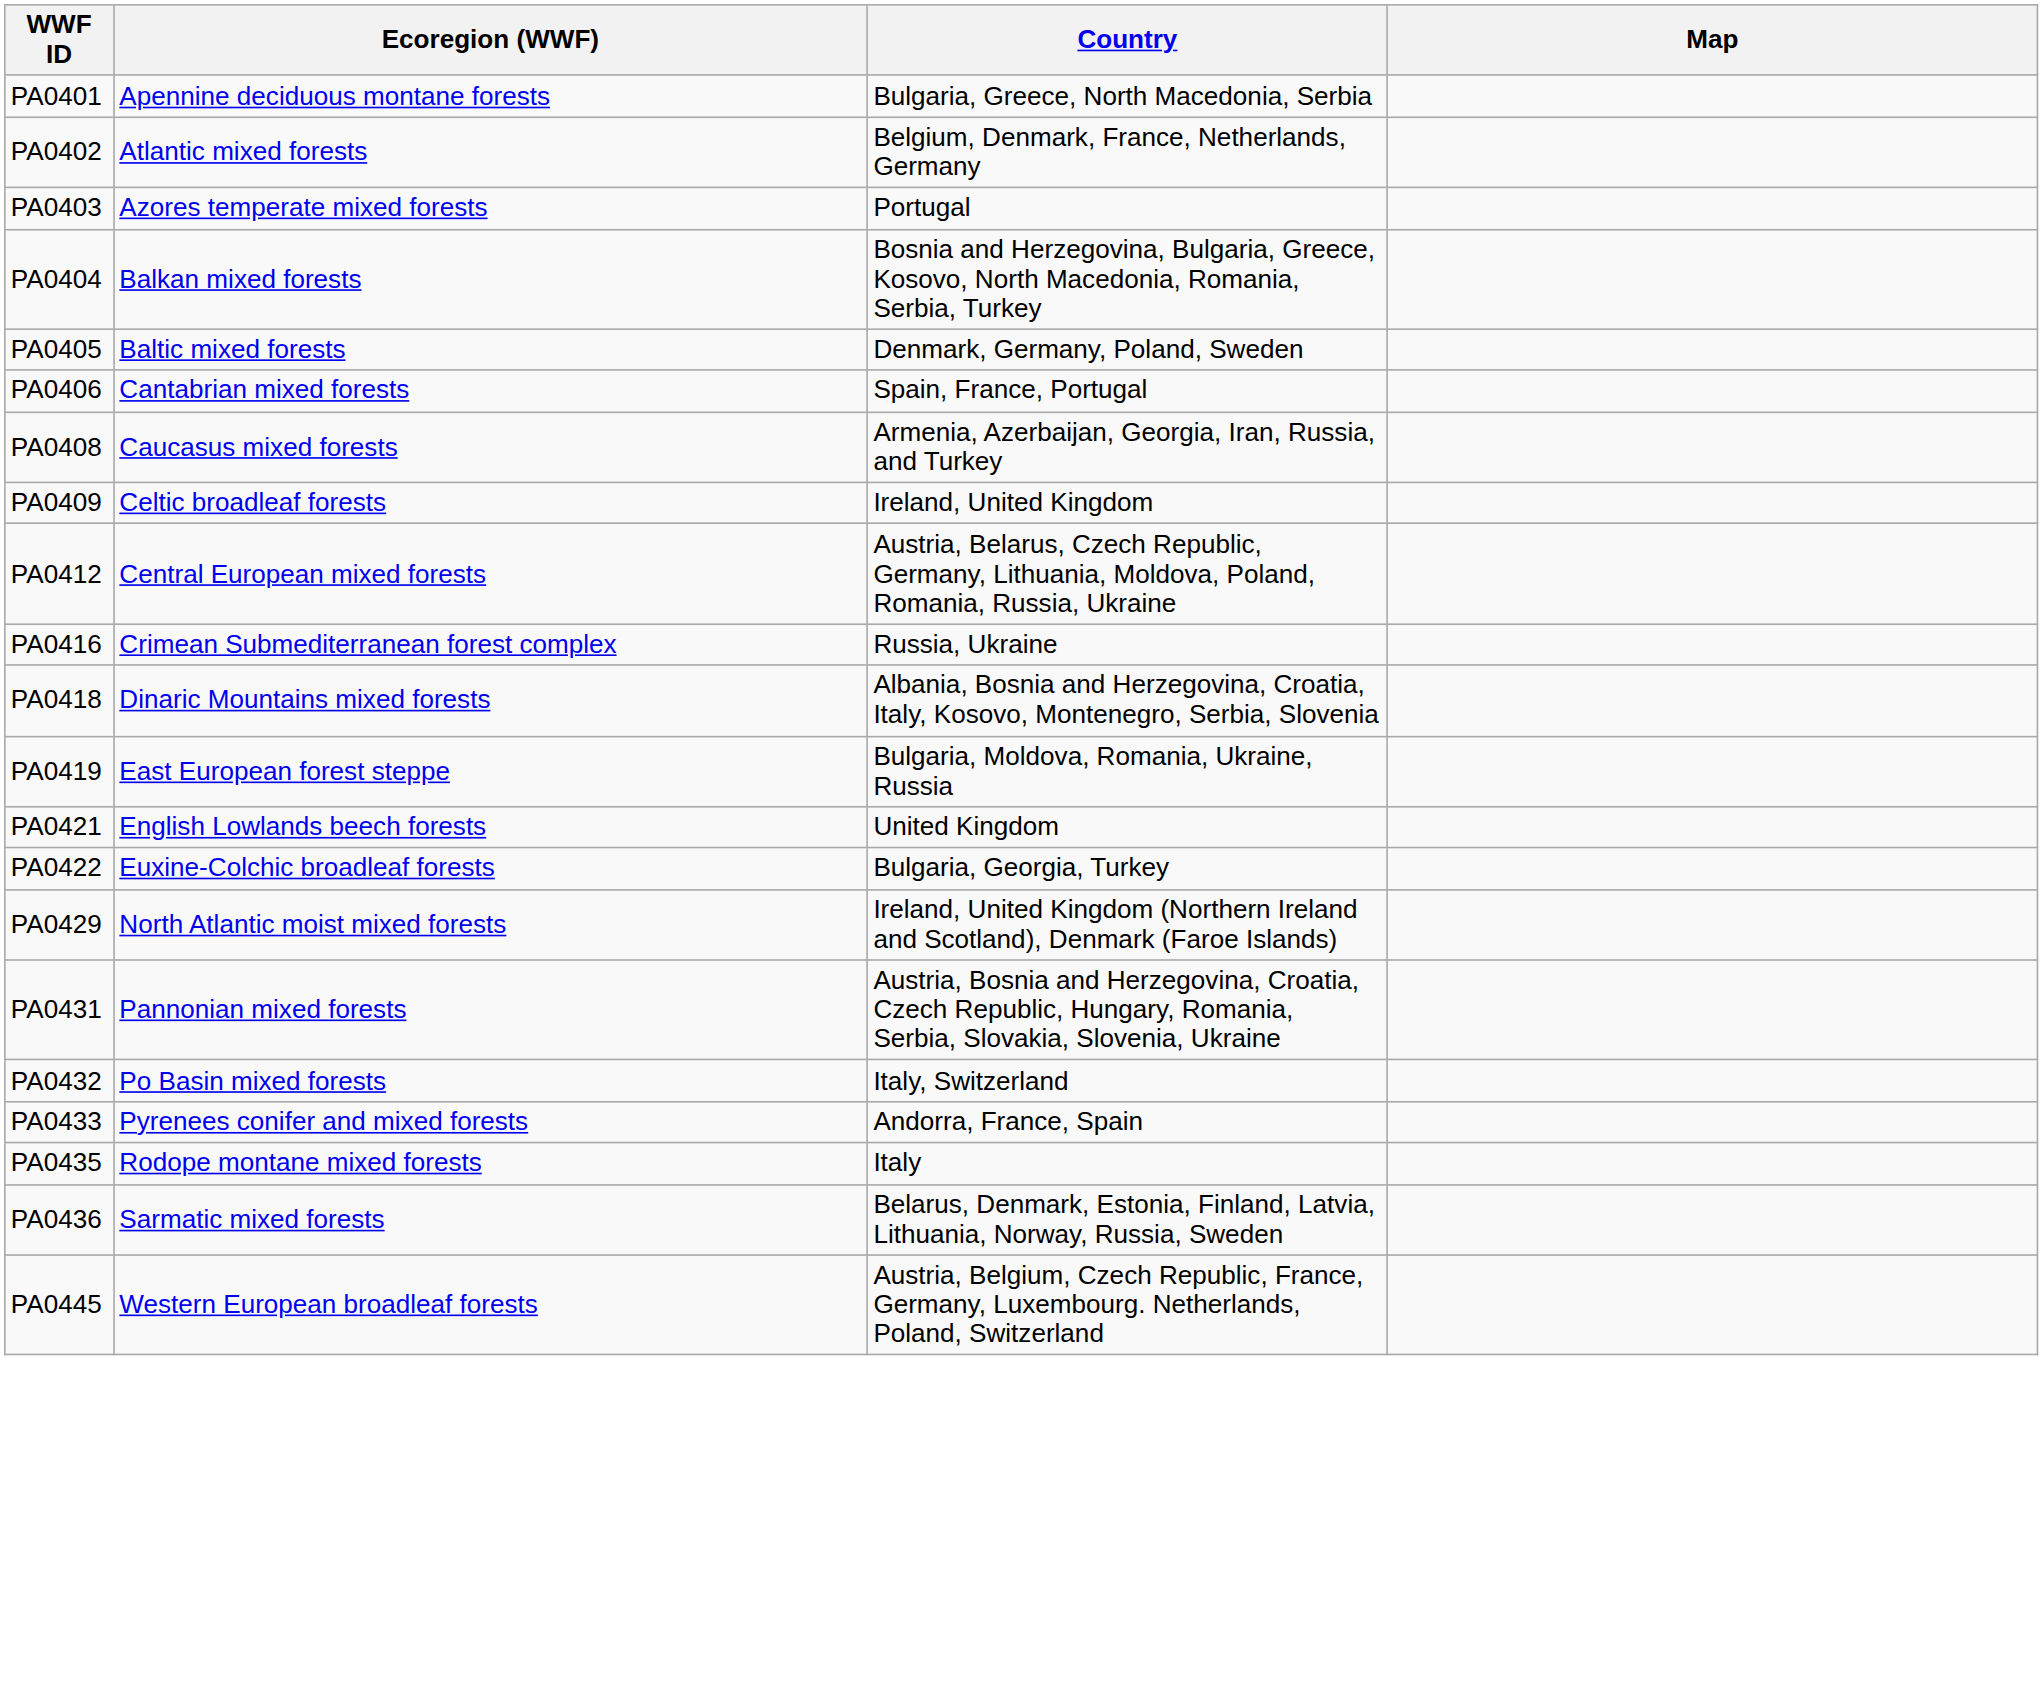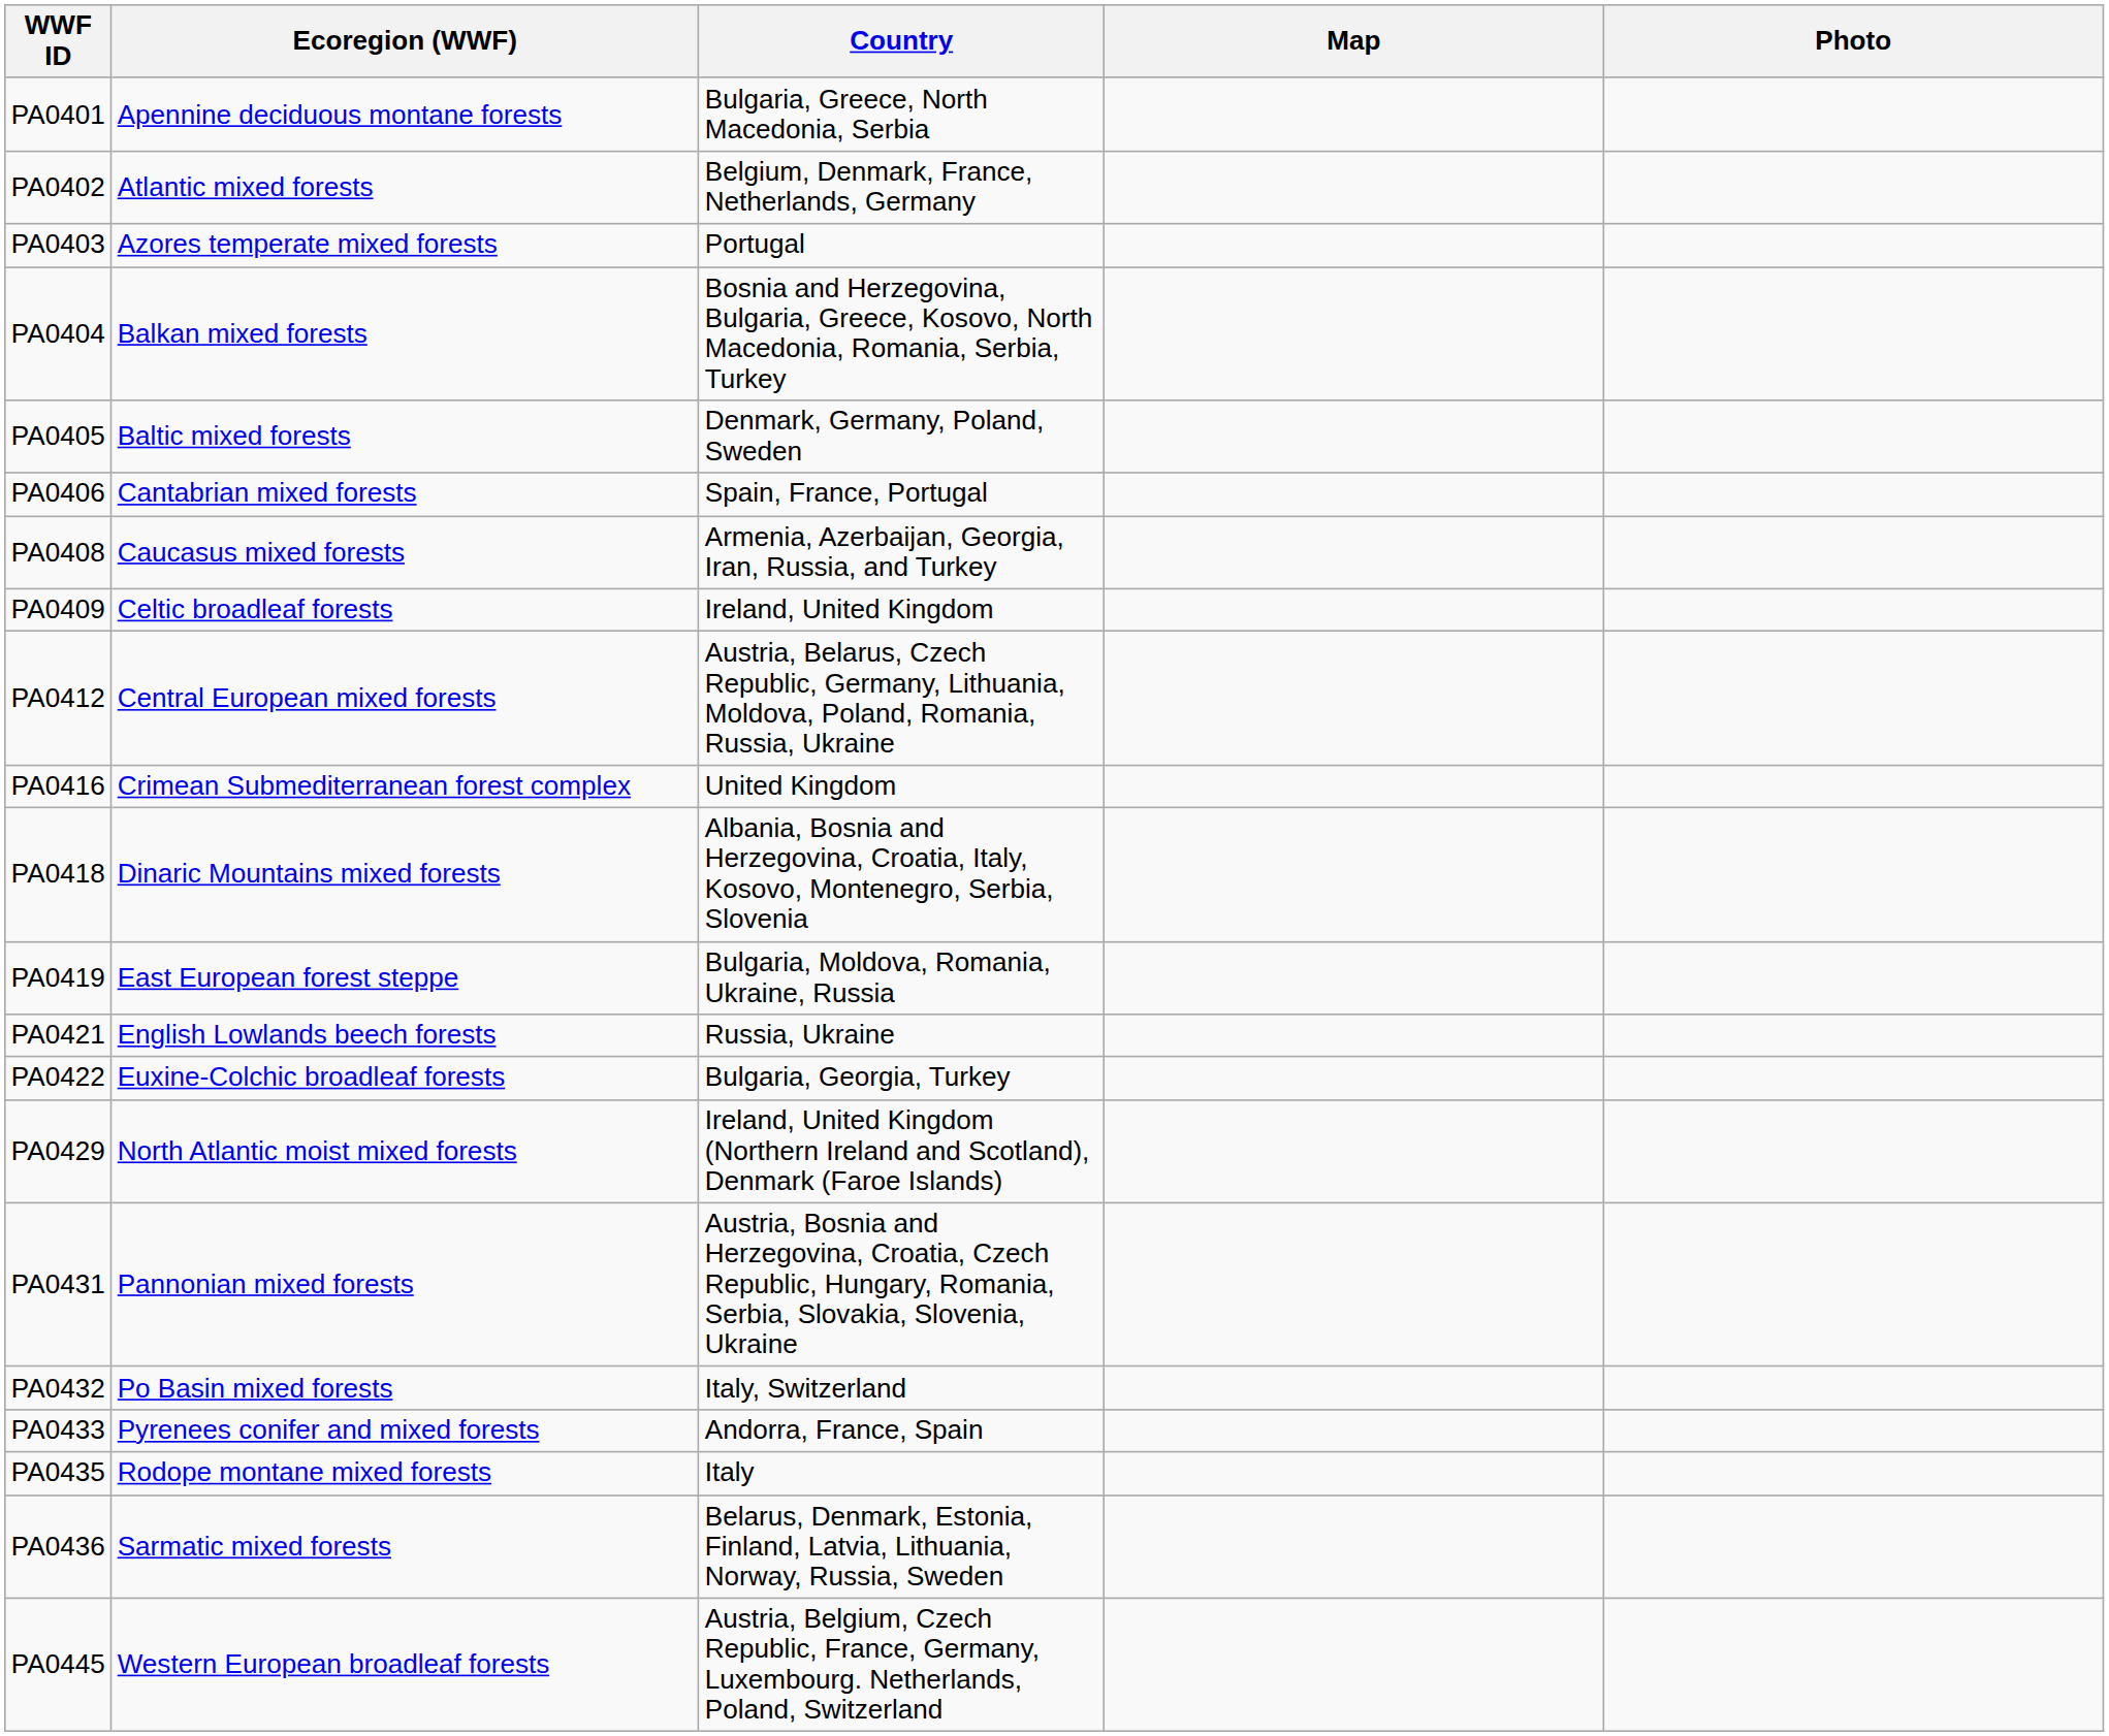+ column: Photo
PA0416 | Country: Russia, Ukraine -> United Kingdom
PA0421 | Country: United Kingdom -> Russia, Ukraine
